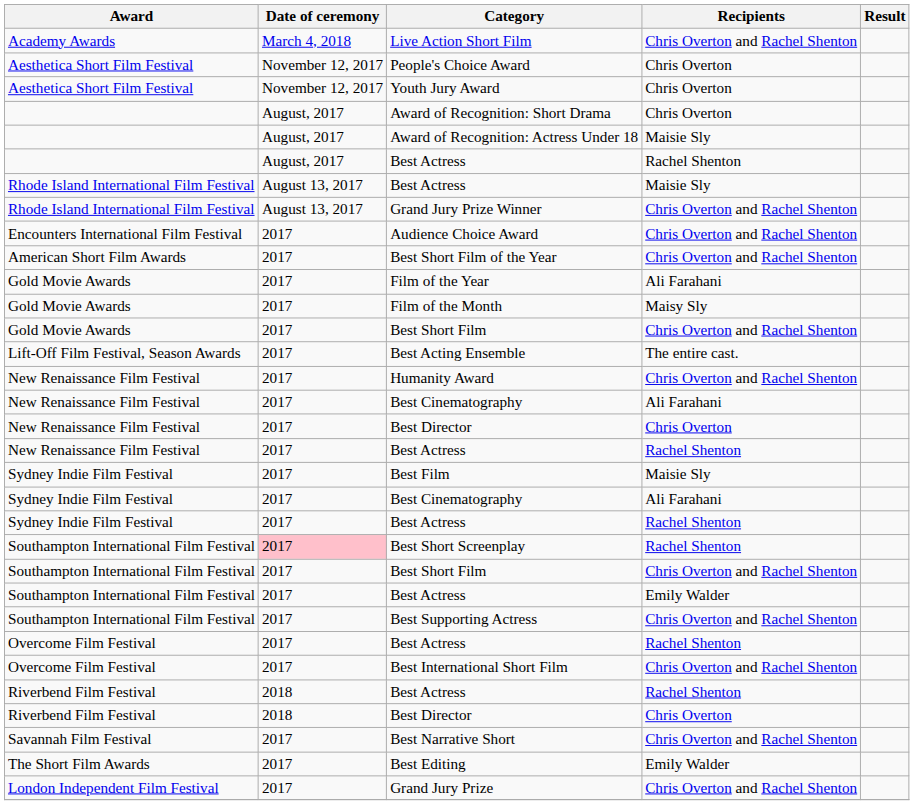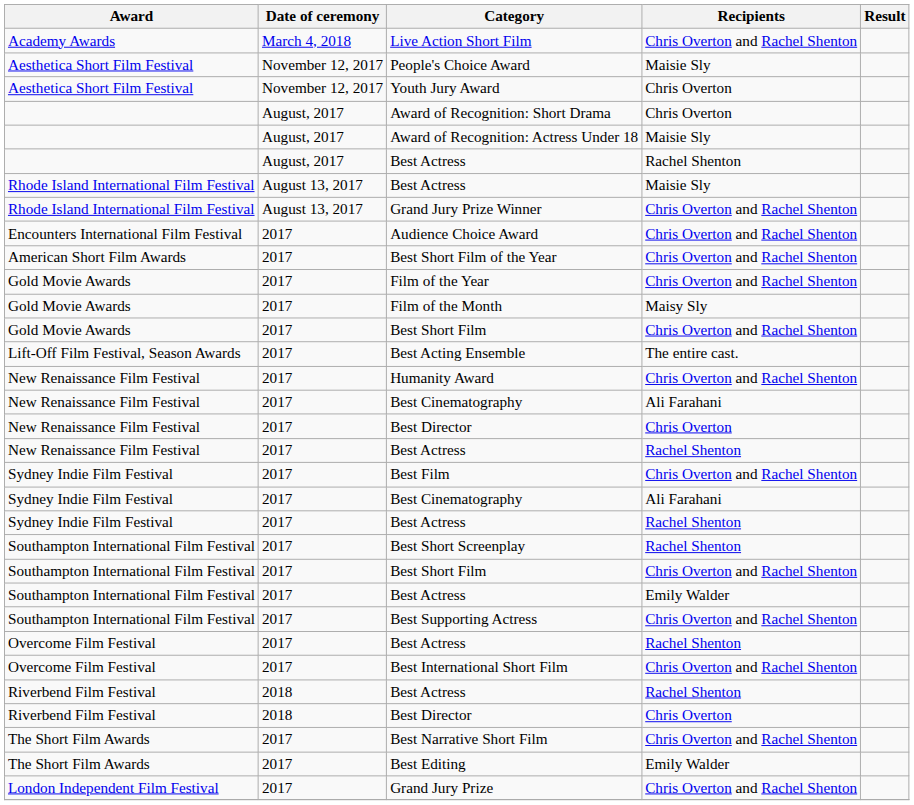People's Choice Award | Recipients: Chris Overton -> Maisie Sly
Film of the Year | Recipients: Ali Farahani -> Chris Overton and Rachel Shenton
Best Film | Recipients: Maisie Sly -> Chris Overton and Rachel Shenton
Best Short Screenplay | Date of ceremony: pink background -> no background
- row: Savannah Film Festival | 2017 | Best Narrative Short | Chris Overton and Rachel Shenton
+ row: The Short Film Awards | 2017 | Best Narrative Short Film | Chris Overton and Rachel Shenton
